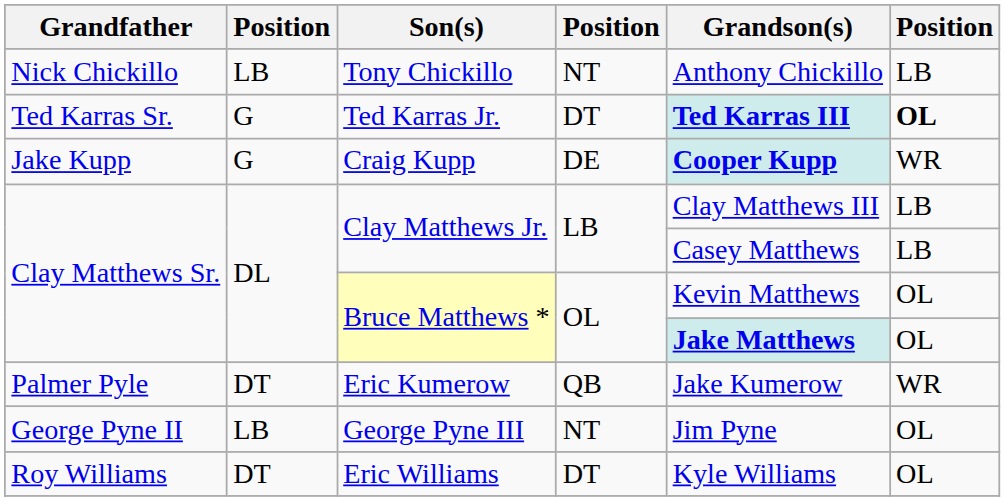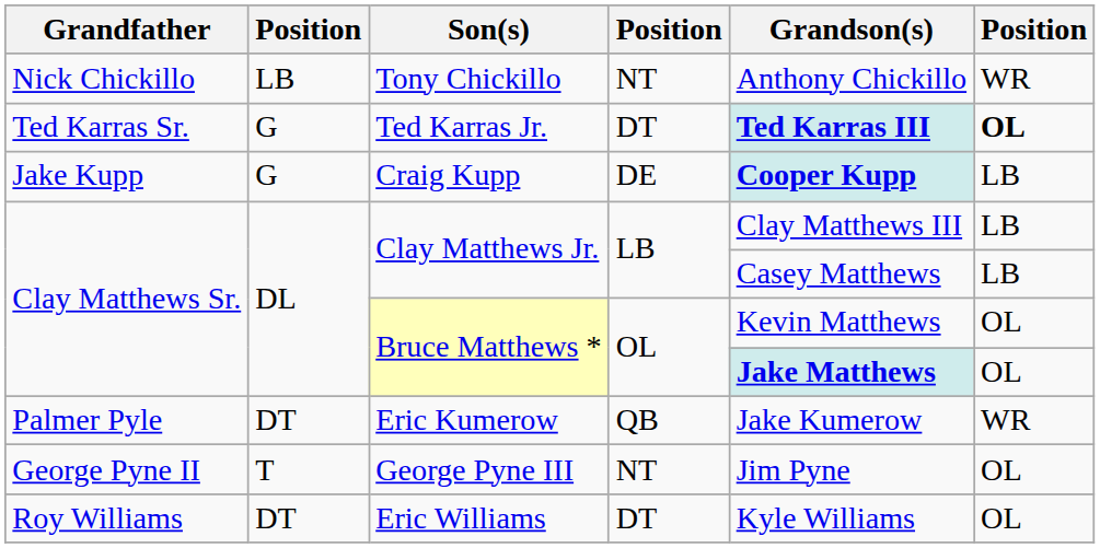Tony Chickillo | column 6: LB -> WR
Craig Kupp | column 6: WR -> LB
George Pyne III | column 2: LB -> T
